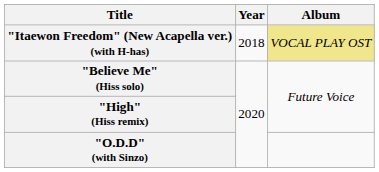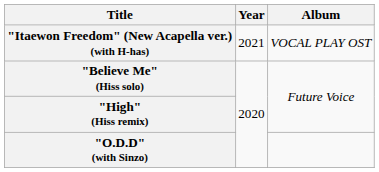"Itaewon Freedom" (New Acapella ver.) (with H-has) | Year: 2018 -> 2021
"Itaewon Freedom" (New Acapella ver.) (with H-has) | Album: khaki background -> no background
